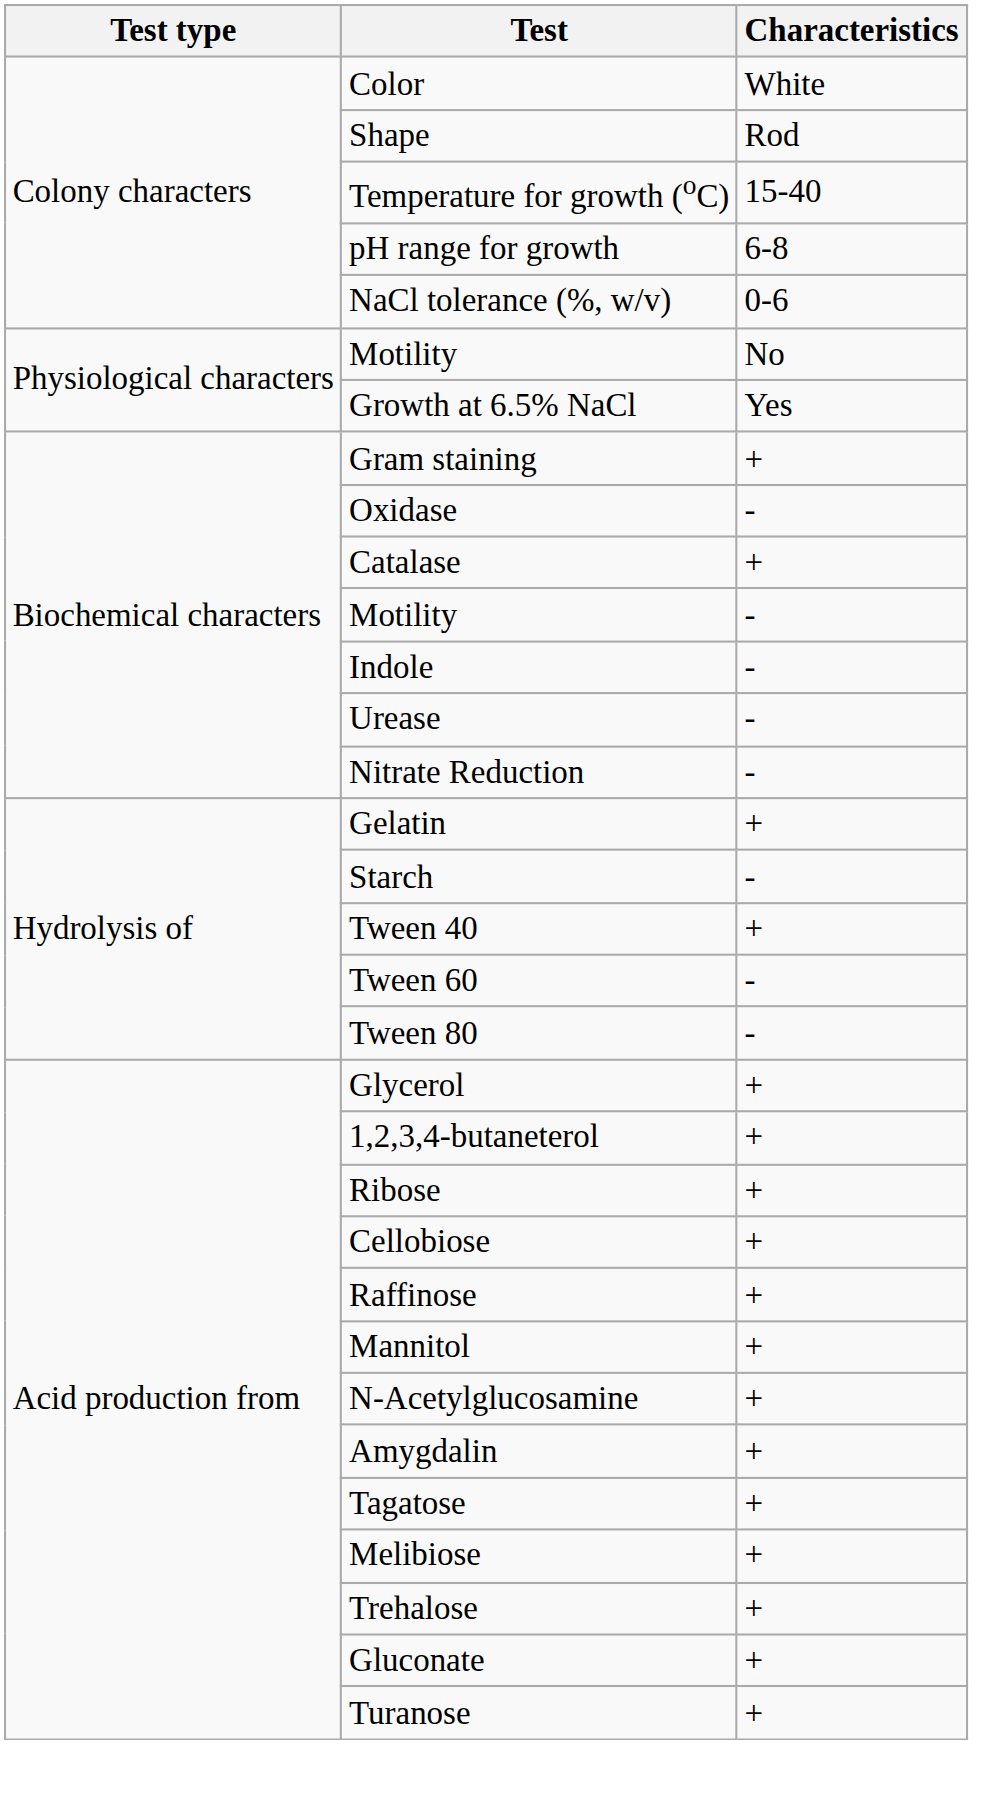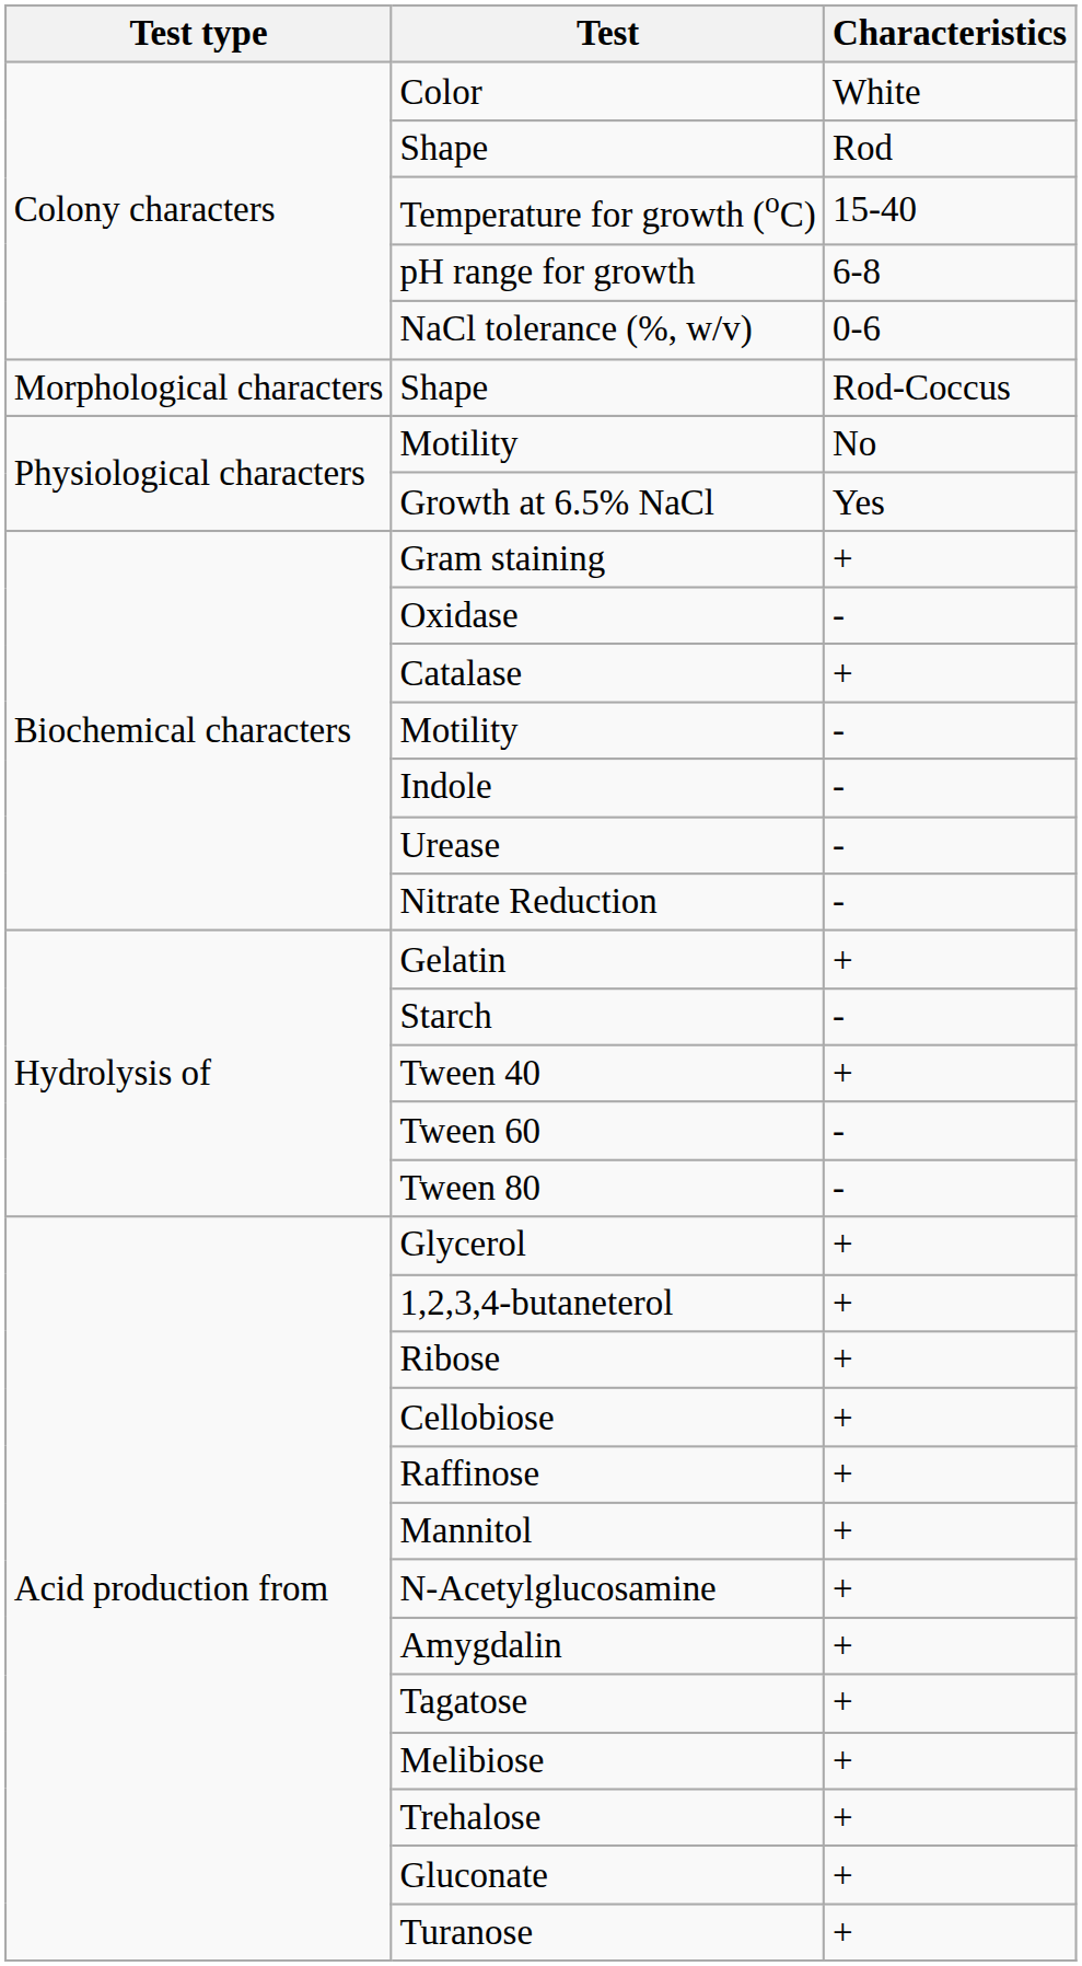+ row: Morphological characters | Shape | Rod-Coccus
